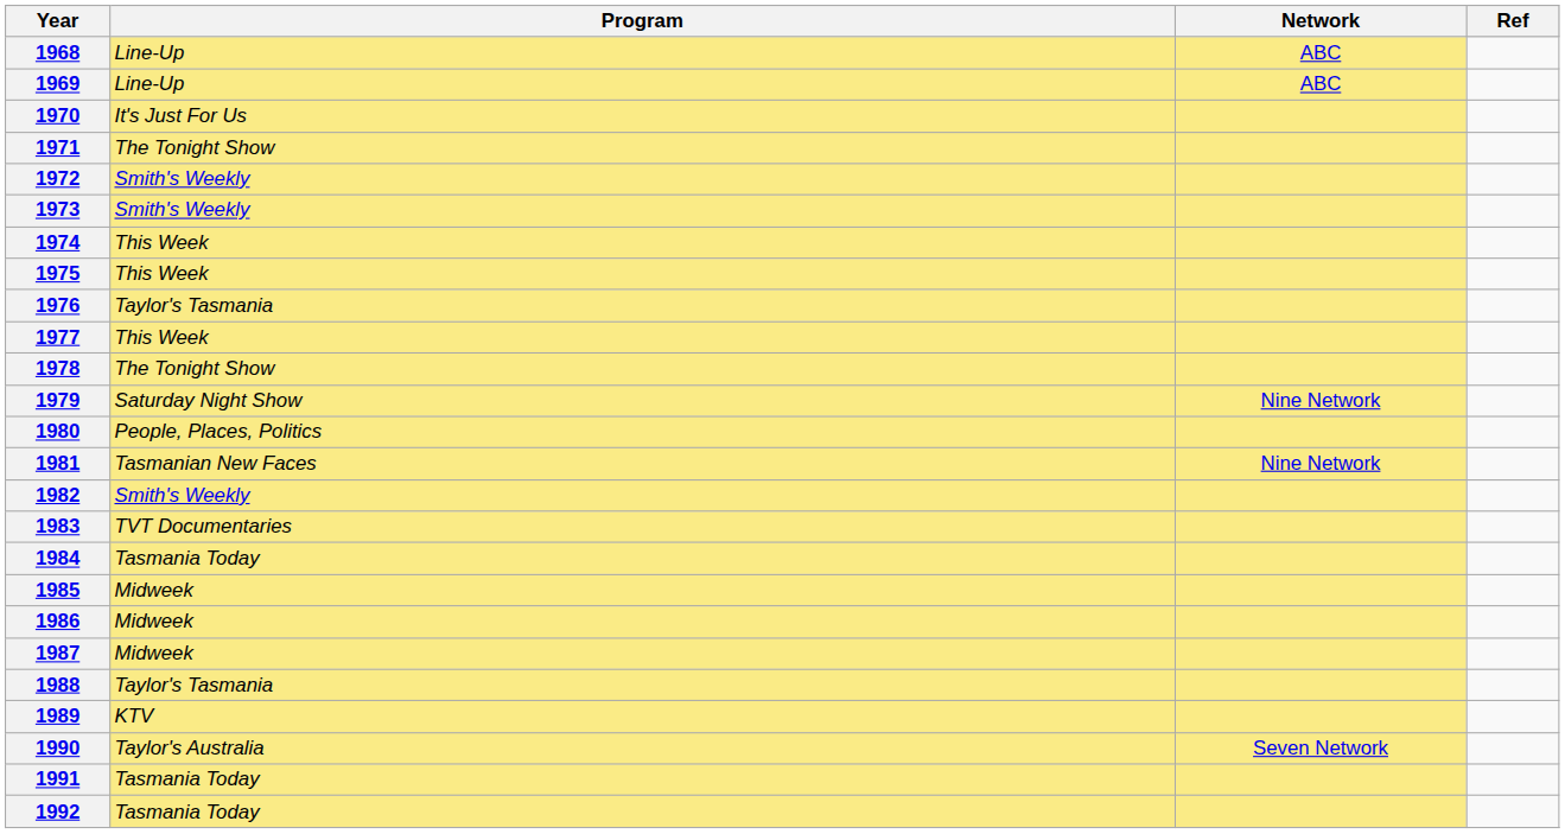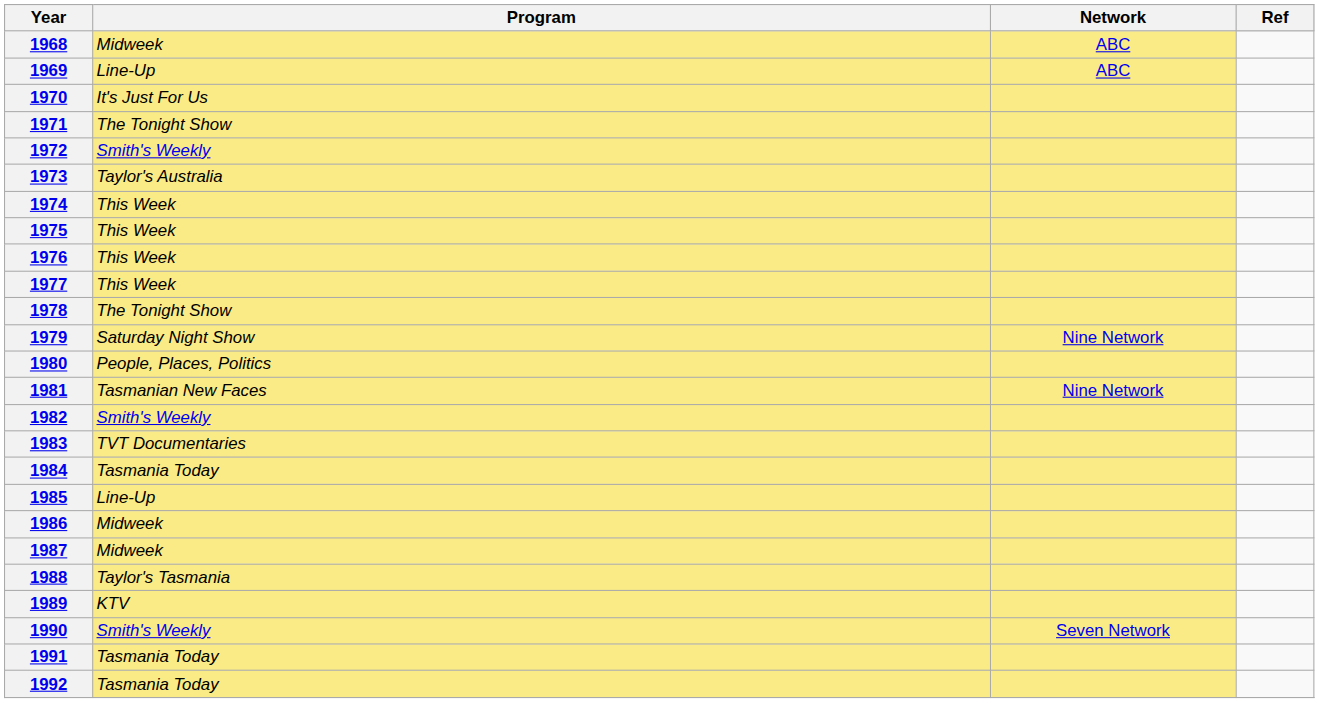1968 | Program: Line-Up -> Midweek
1973 | Program: Smith's Weekly -> Taylor's Australia
1976 | Program: Taylor's Tasmania -> This Week
1985 | Program: Midweek -> Line-Up
1990 | Program: Taylor's Australia -> Smith's Weekly
